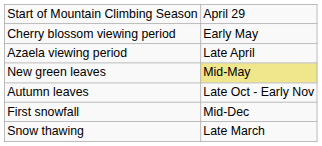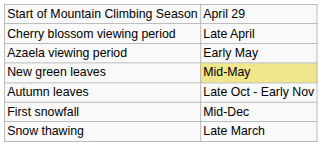Cherry blossom viewing period | column 2: Early May -> Late April
Azaela viewing period | column 2: Late April -> Early May
